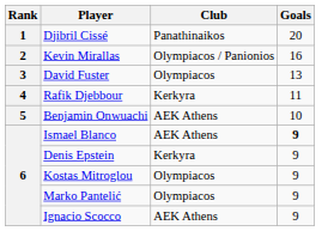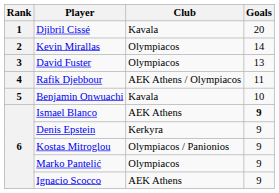Djibril Cissé | Club: Panathinaikos -> Kavala
Kevin Mirallas | Club: Olympiacos / Panionios -> Olympiacos
Kevin Mirallas | Goals: 16 -> 14
Rafik Djebbour | Club: Kerkyra -> AEK Athens / Olympiacos
Benjamin Onwuachi | Club: AEK Athens -> Kavala
Kostas Mitroglou | Club: Olympiacos -> Olympiacos / Panionios
